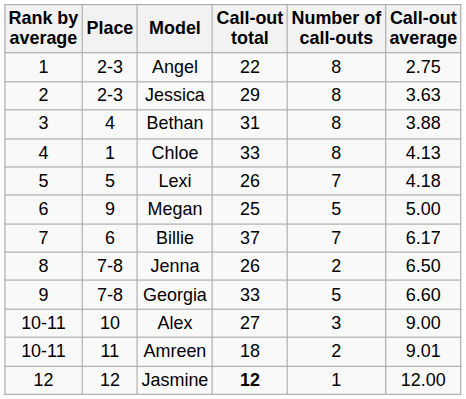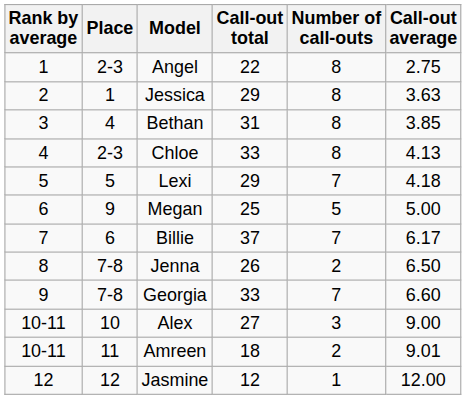Jessica | Place: 2-3 -> 1
Bethan | Call-out average: 3.88 -> 3.85
Chloe | Place: 1 -> 2-3
Lexi | Call-out total: 26 -> 29
Georgia | Number of call-outs: 5 -> 7
Jasmine | Call-out total: bold -> normal
